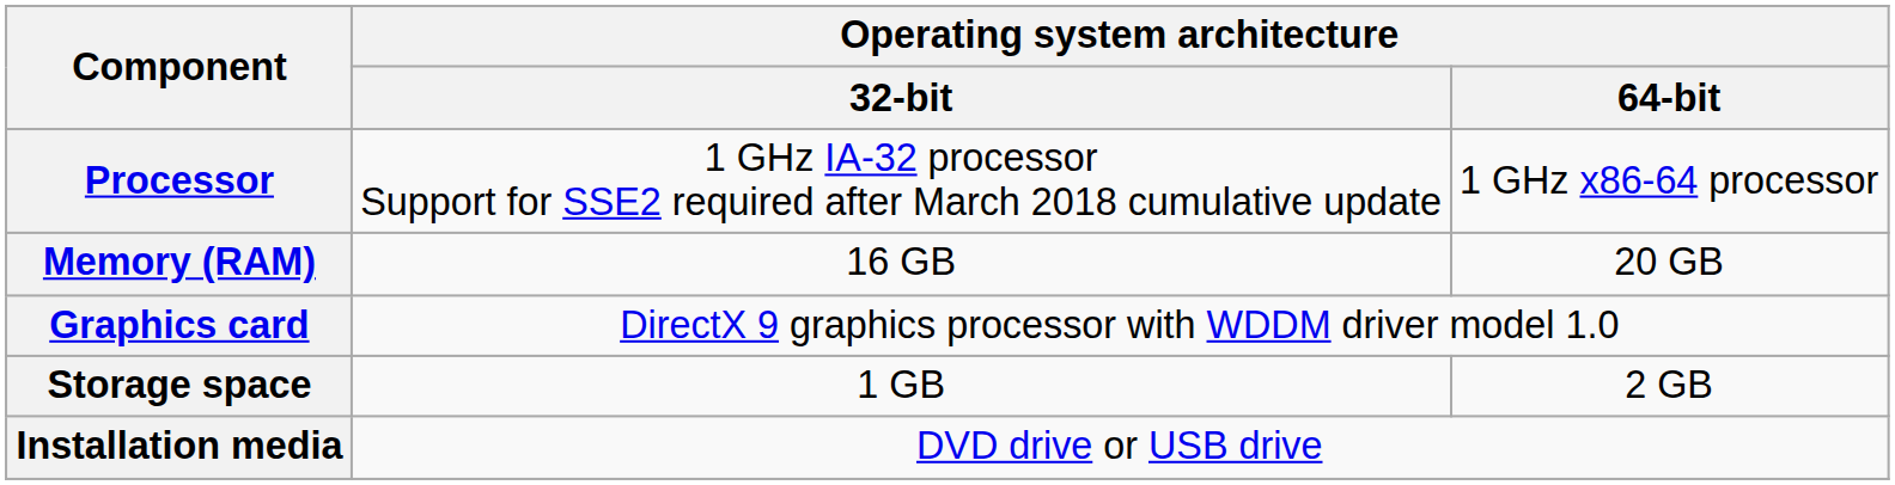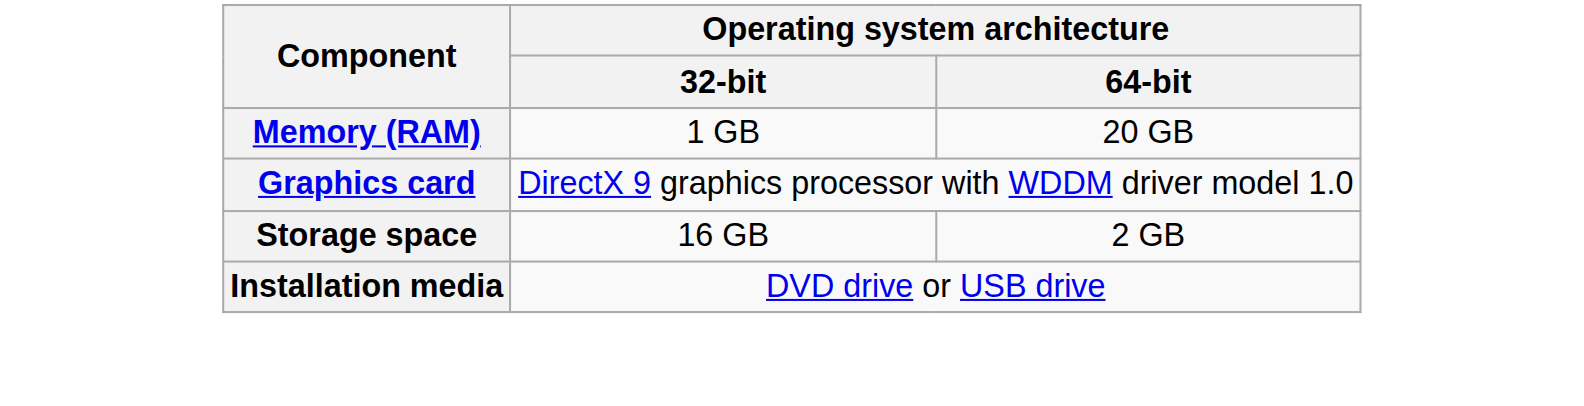- row: Processor | 1 GHz IA-32 processor Support for SSE2 required after March 2018 cumulative update | 1 GHz x86-64 processor
Memory (RAM) | Operating system architecture / 32-bit: 16 GB -> 1 GB
Storage space | Operating system architecture / 32-bit: 1 GB -> 16 GB
